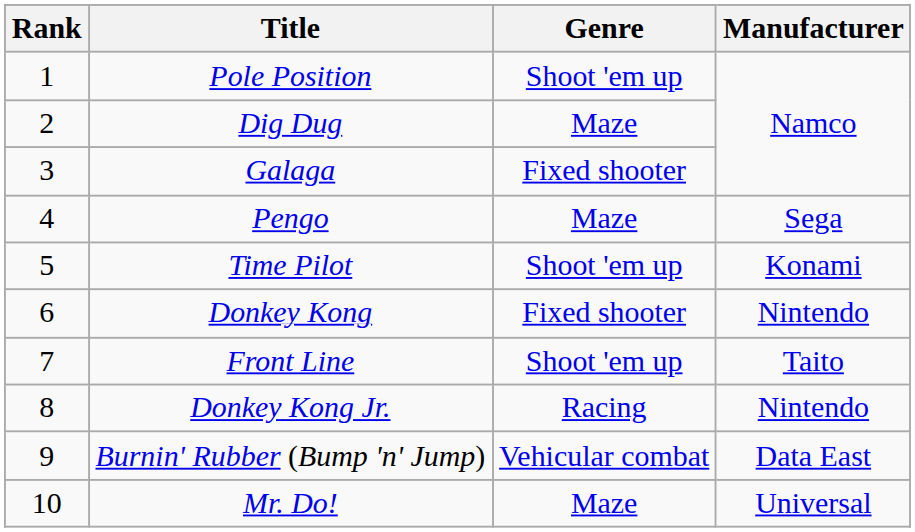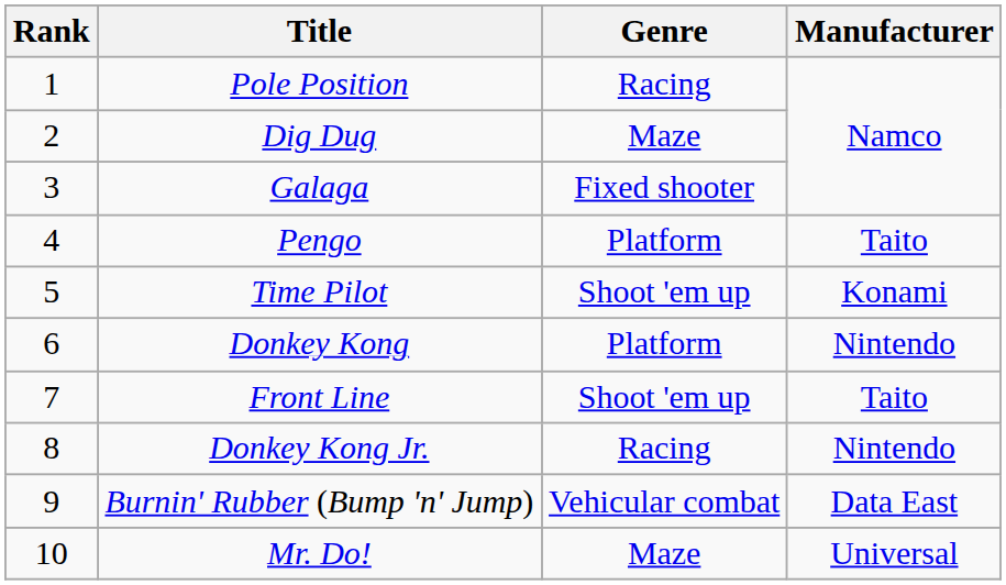Pole Position | Genre: Shoot 'em up -> Racing
Pengo | Genre: Maze -> Platform
Pengo | Manufacturer: Sega -> Taito
Donkey Kong | Genre: Fixed shooter -> Platform
